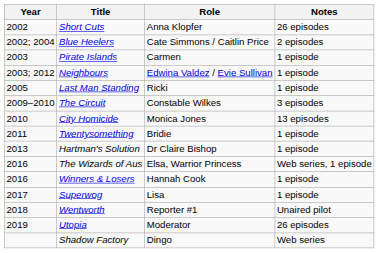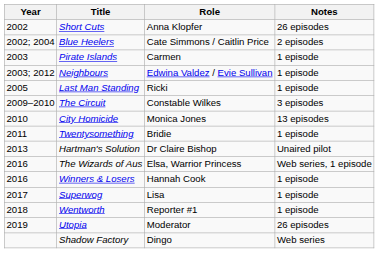Hartman's Solution | Notes: 1 episode -> Unaired pilot
Wentworth | Notes: Unaired pilot -> 1 episode
